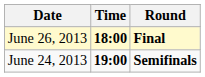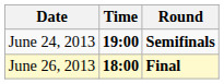rows swapped: June 24, 2013 <-> June 26, 2013
